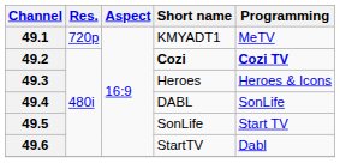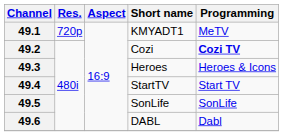49.2 | Short name: bold -> normal
49.4 | Short name: DABL -> StartTV
49.4 | Programming: SonLife -> Start TV
49.5 | Programming: Start TV -> SonLife
49.6 | Short name: StartTV -> DABL
